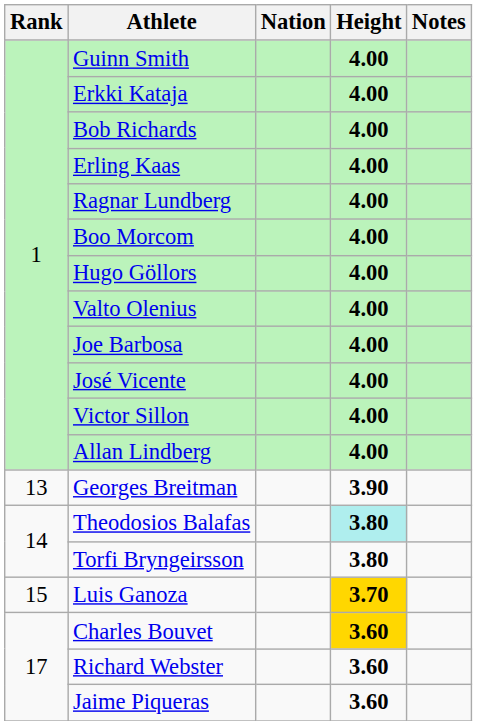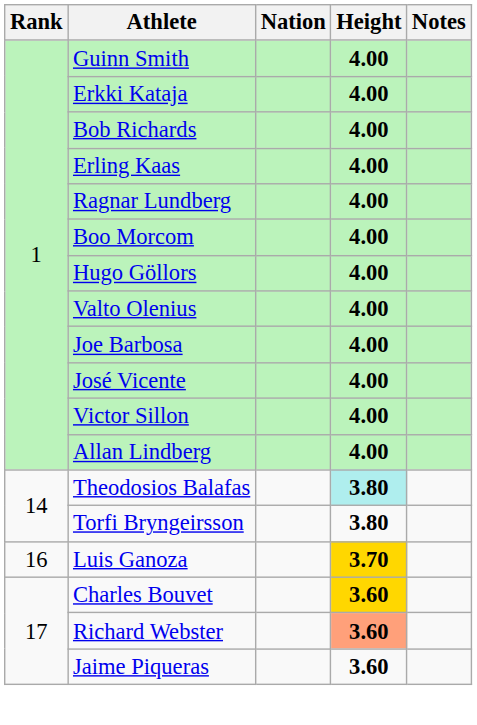- row: 13 | Georges Breitman | 3.90
Luis Ganoza | Rank: 15 -> 16
Richard Webster | Height: no background -> lightsalmon background
